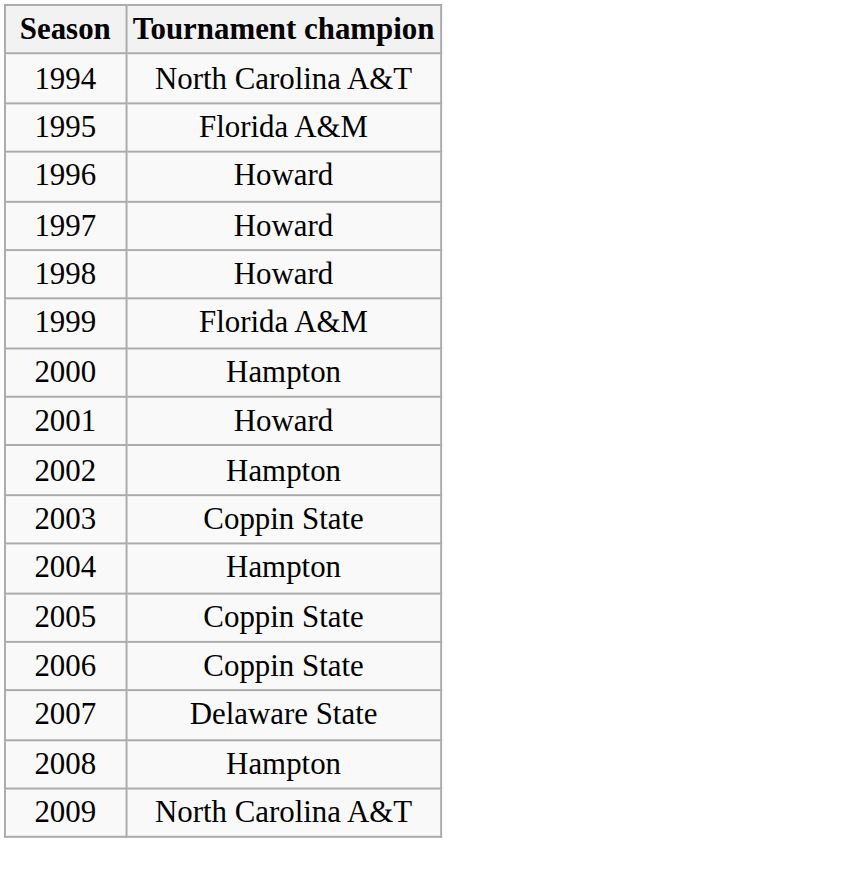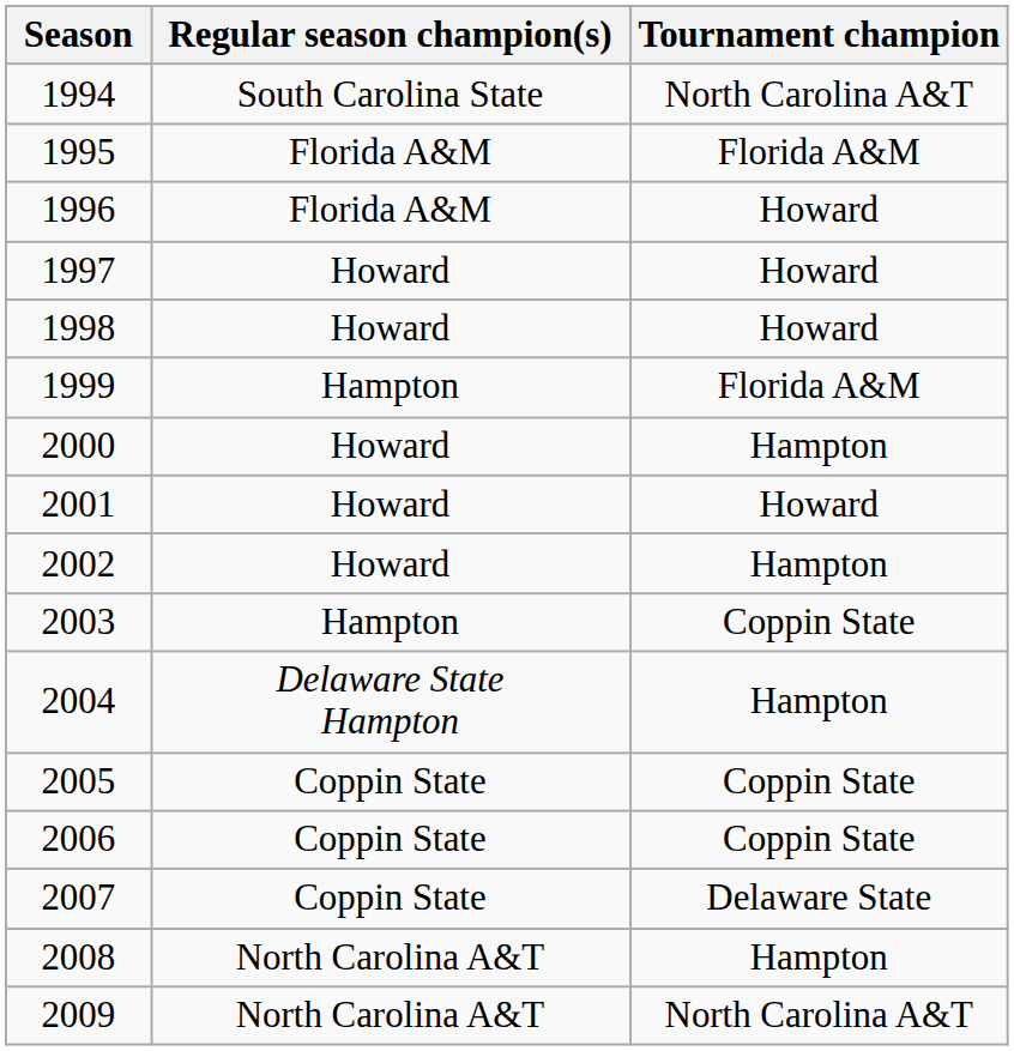+ column: Regular season champion(s) | South Carolina State | Florida A&M | Florida A&M | Howard | Howard | Hampton | Howard | Howard | Howard | Hampton | Delaware State Hampton | Coppin State | Coppin State | Coppin State | North Carolina A&T | North Carolina A&T
